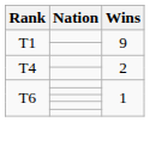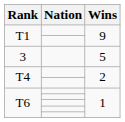+ row: 3 | 5
